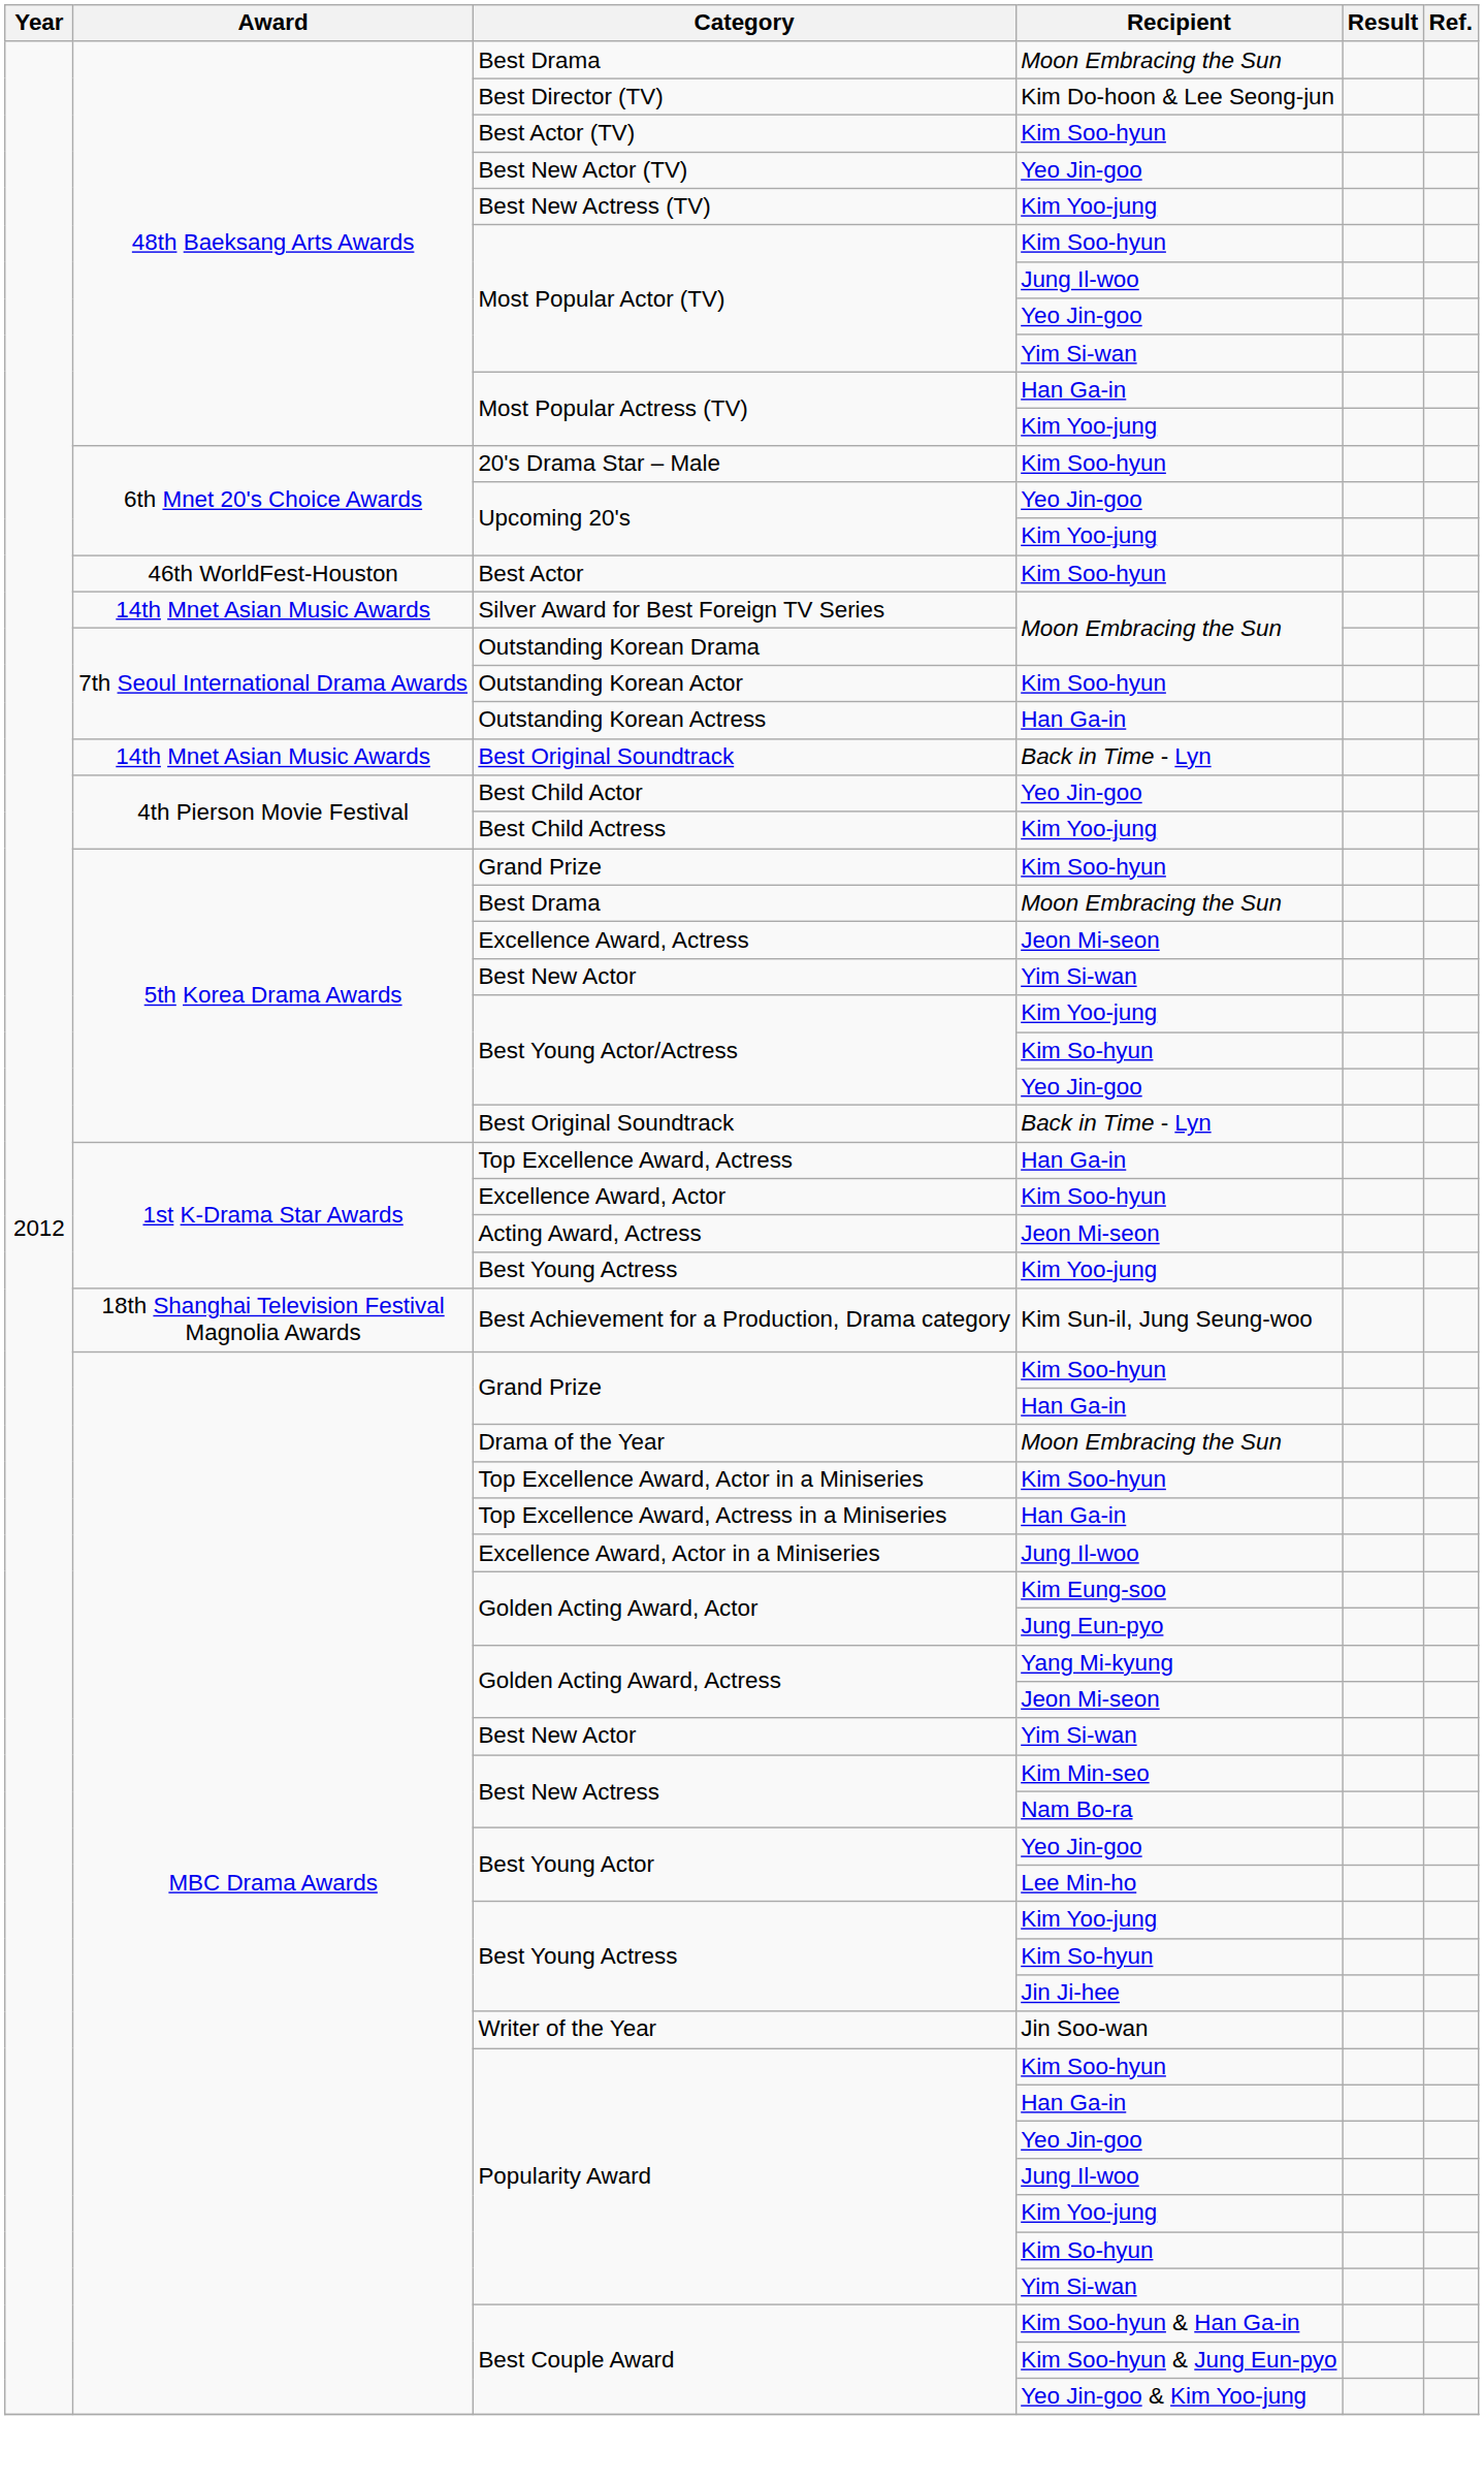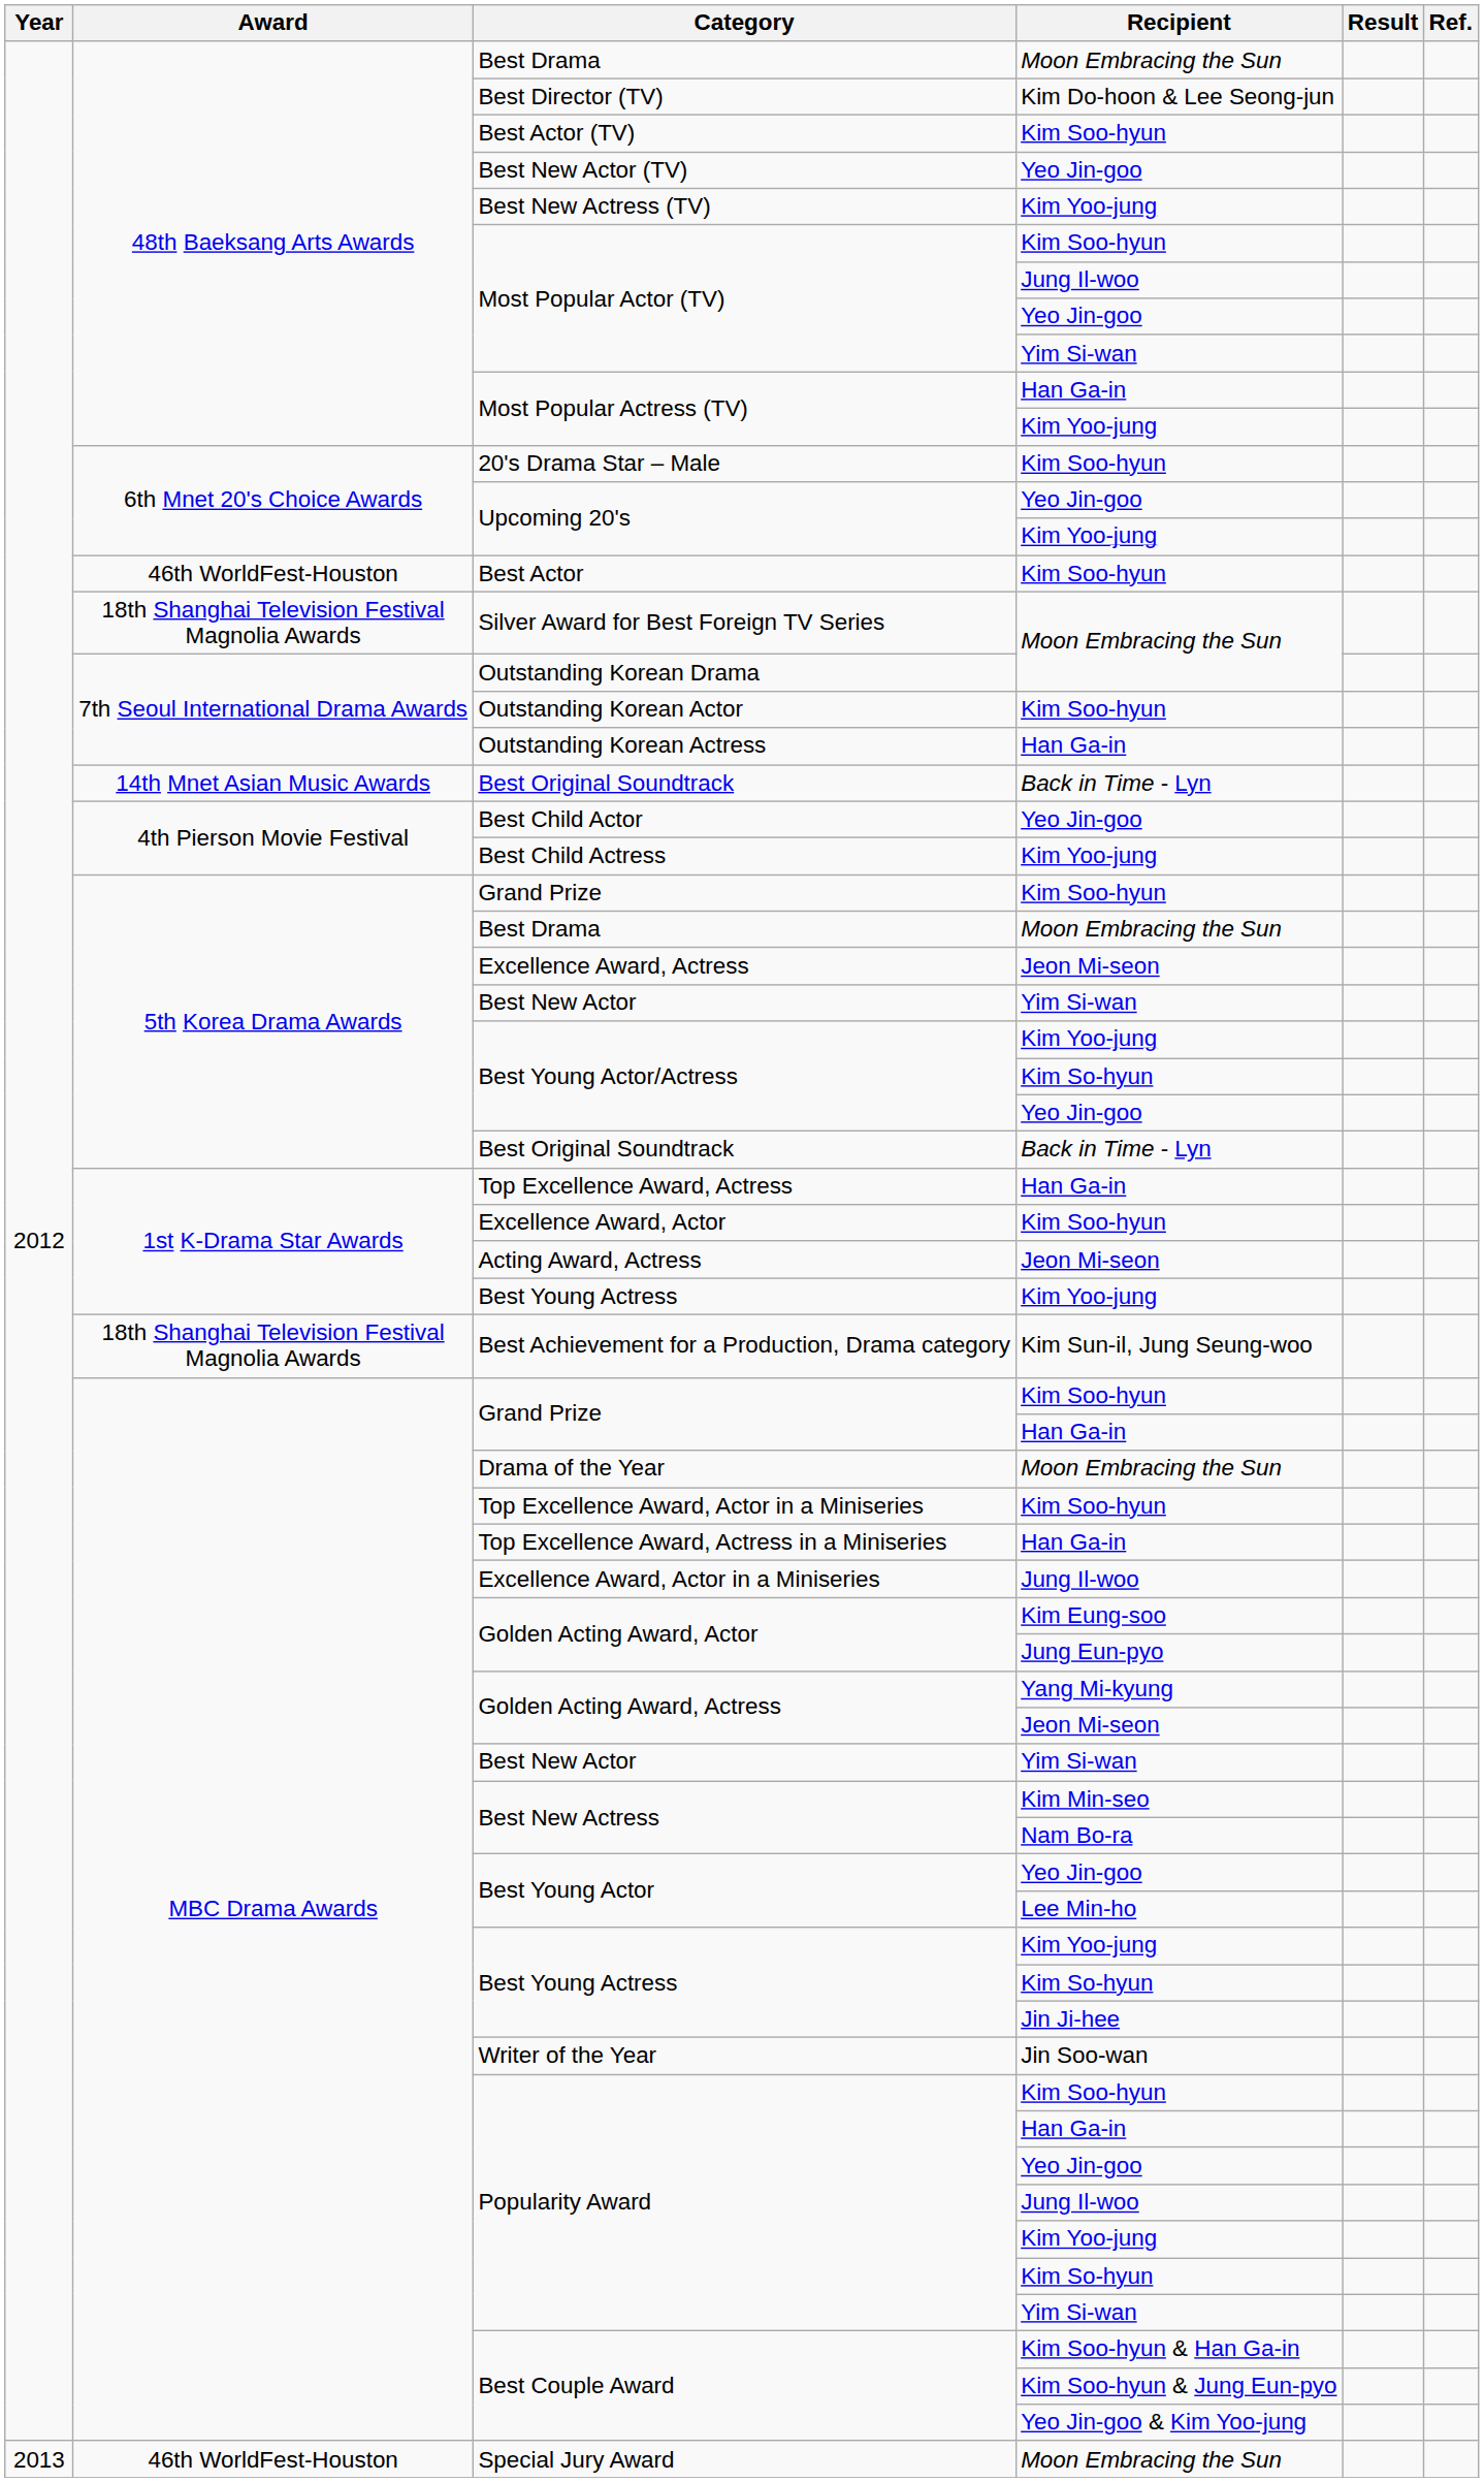Silver Award for Best Foreign TV Series | Award: 14th Mnet Asian Music Awards -> 18th Shanghai Television Festival Magnolia Awards
+ row: 2013 | 46th WorldFest-Houston | Special Jury Award | Moon Embracing the Sun
